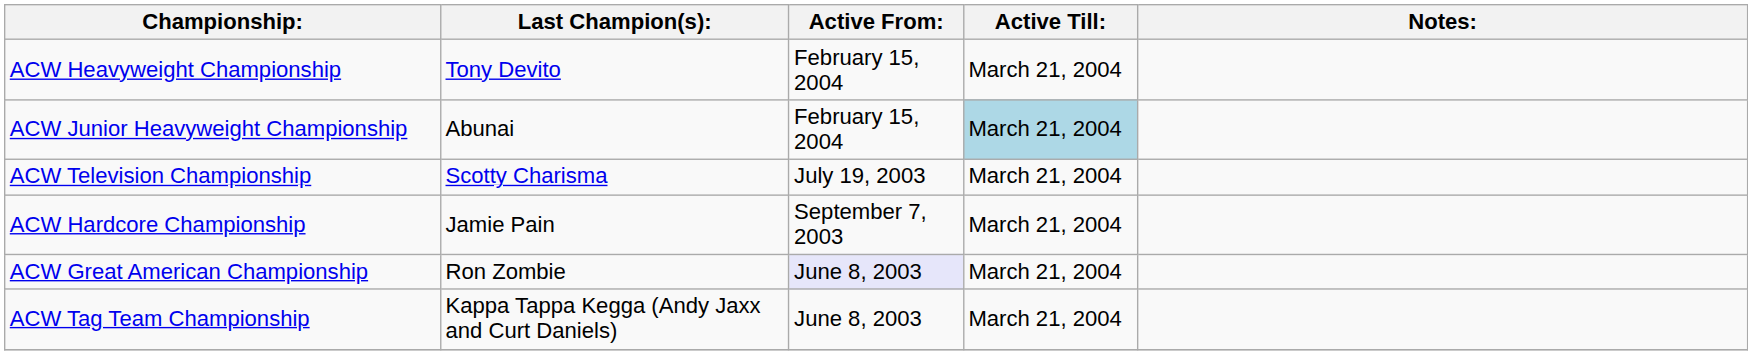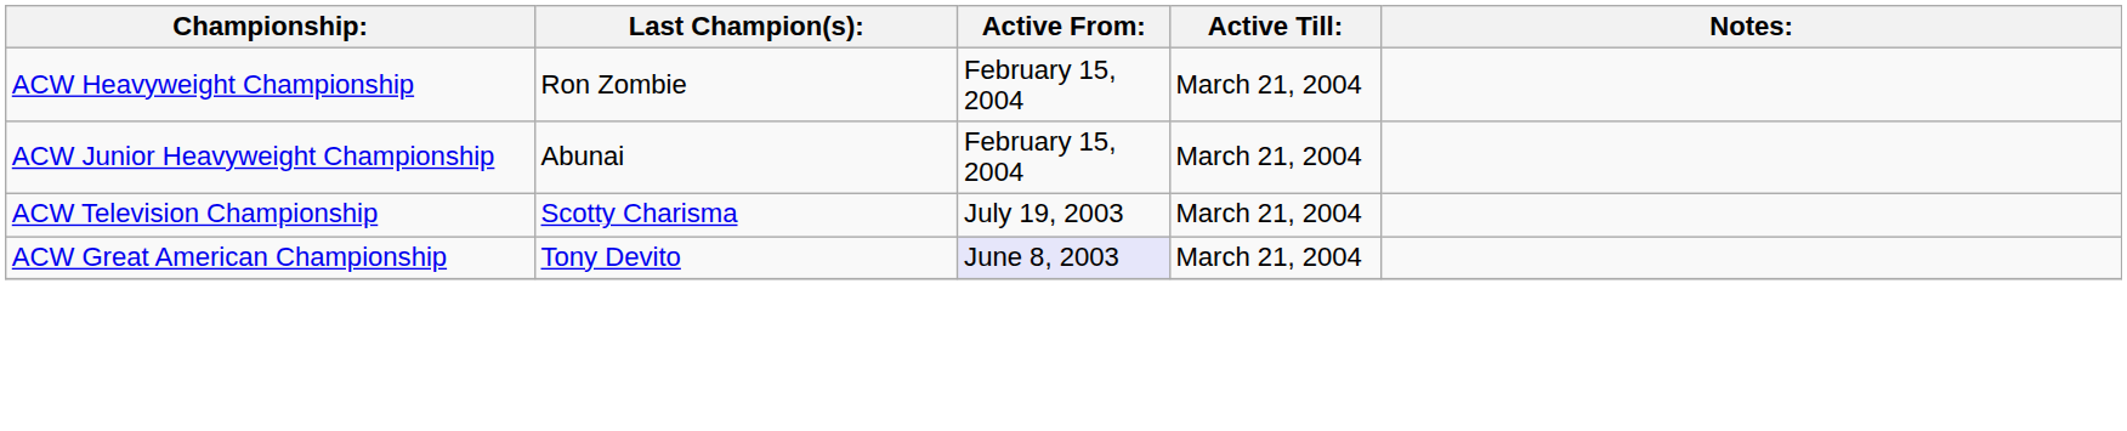ACW Heavyweight Championship | Last Champion(s):: Tony Devito -> Ron Zombie
ACW Junior Heavyweight Championship | Active Till:: lightblue background -> no background
- row: ACW Hardcore Championship | Jamie Pain | September 7, 2003 | March 21, 2004
ACW Great American Championship | Last Champion(s):: Ron Zombie -> Tony Devito
- row: ACW Tag Team Championship | Kappa Tappa Kegga (Andy Jaxx and Curt Daniels) | June 8, 2003 | March 21, 2004
